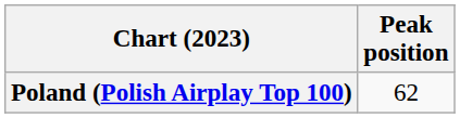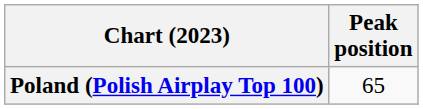Poland (Polish Airplay Top 100) | Peak position: 62 -> 65
